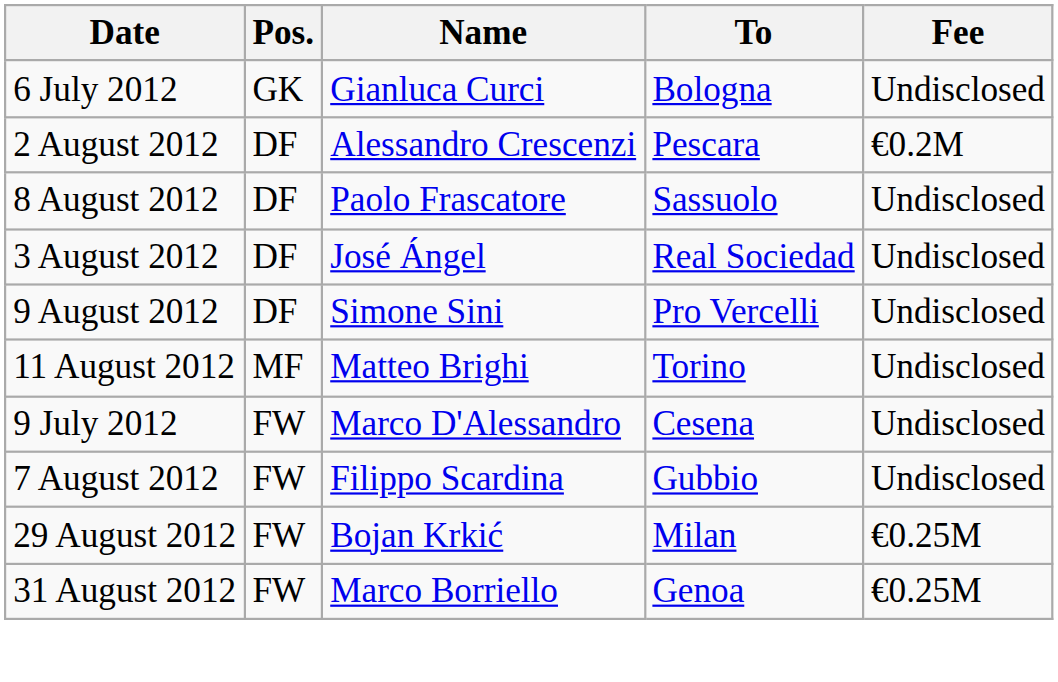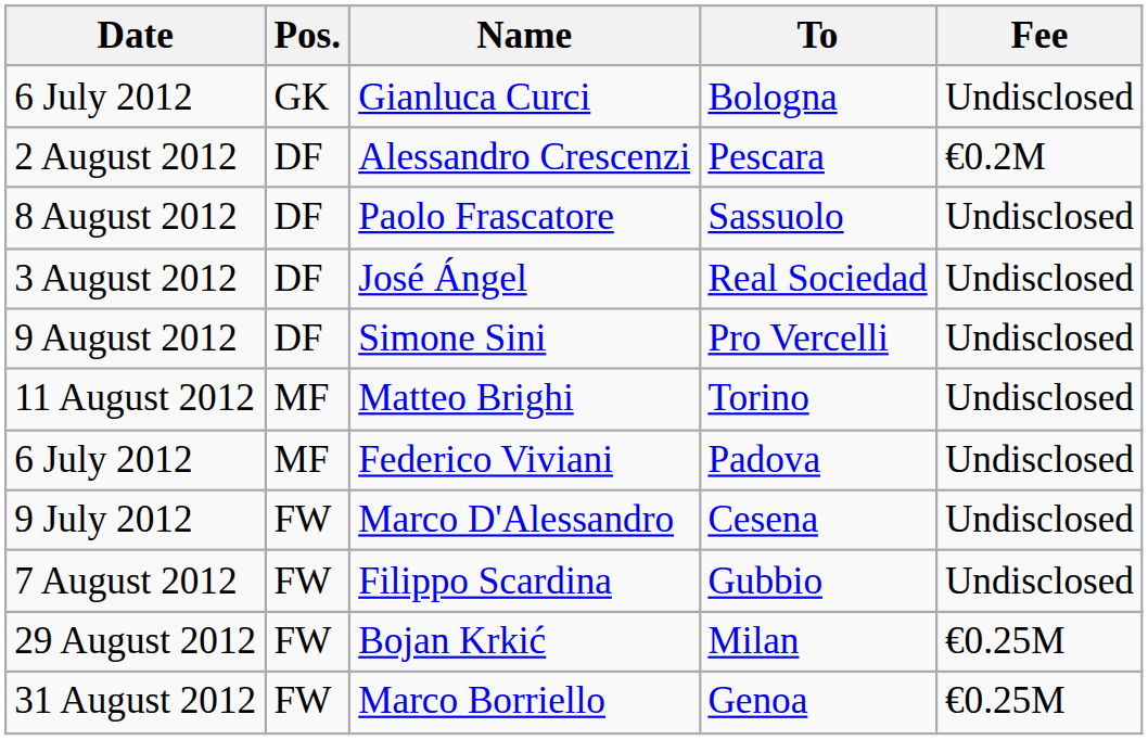+ row: 6 July 2012 | MF | Federico Viviani | Padova | Undisclosed
